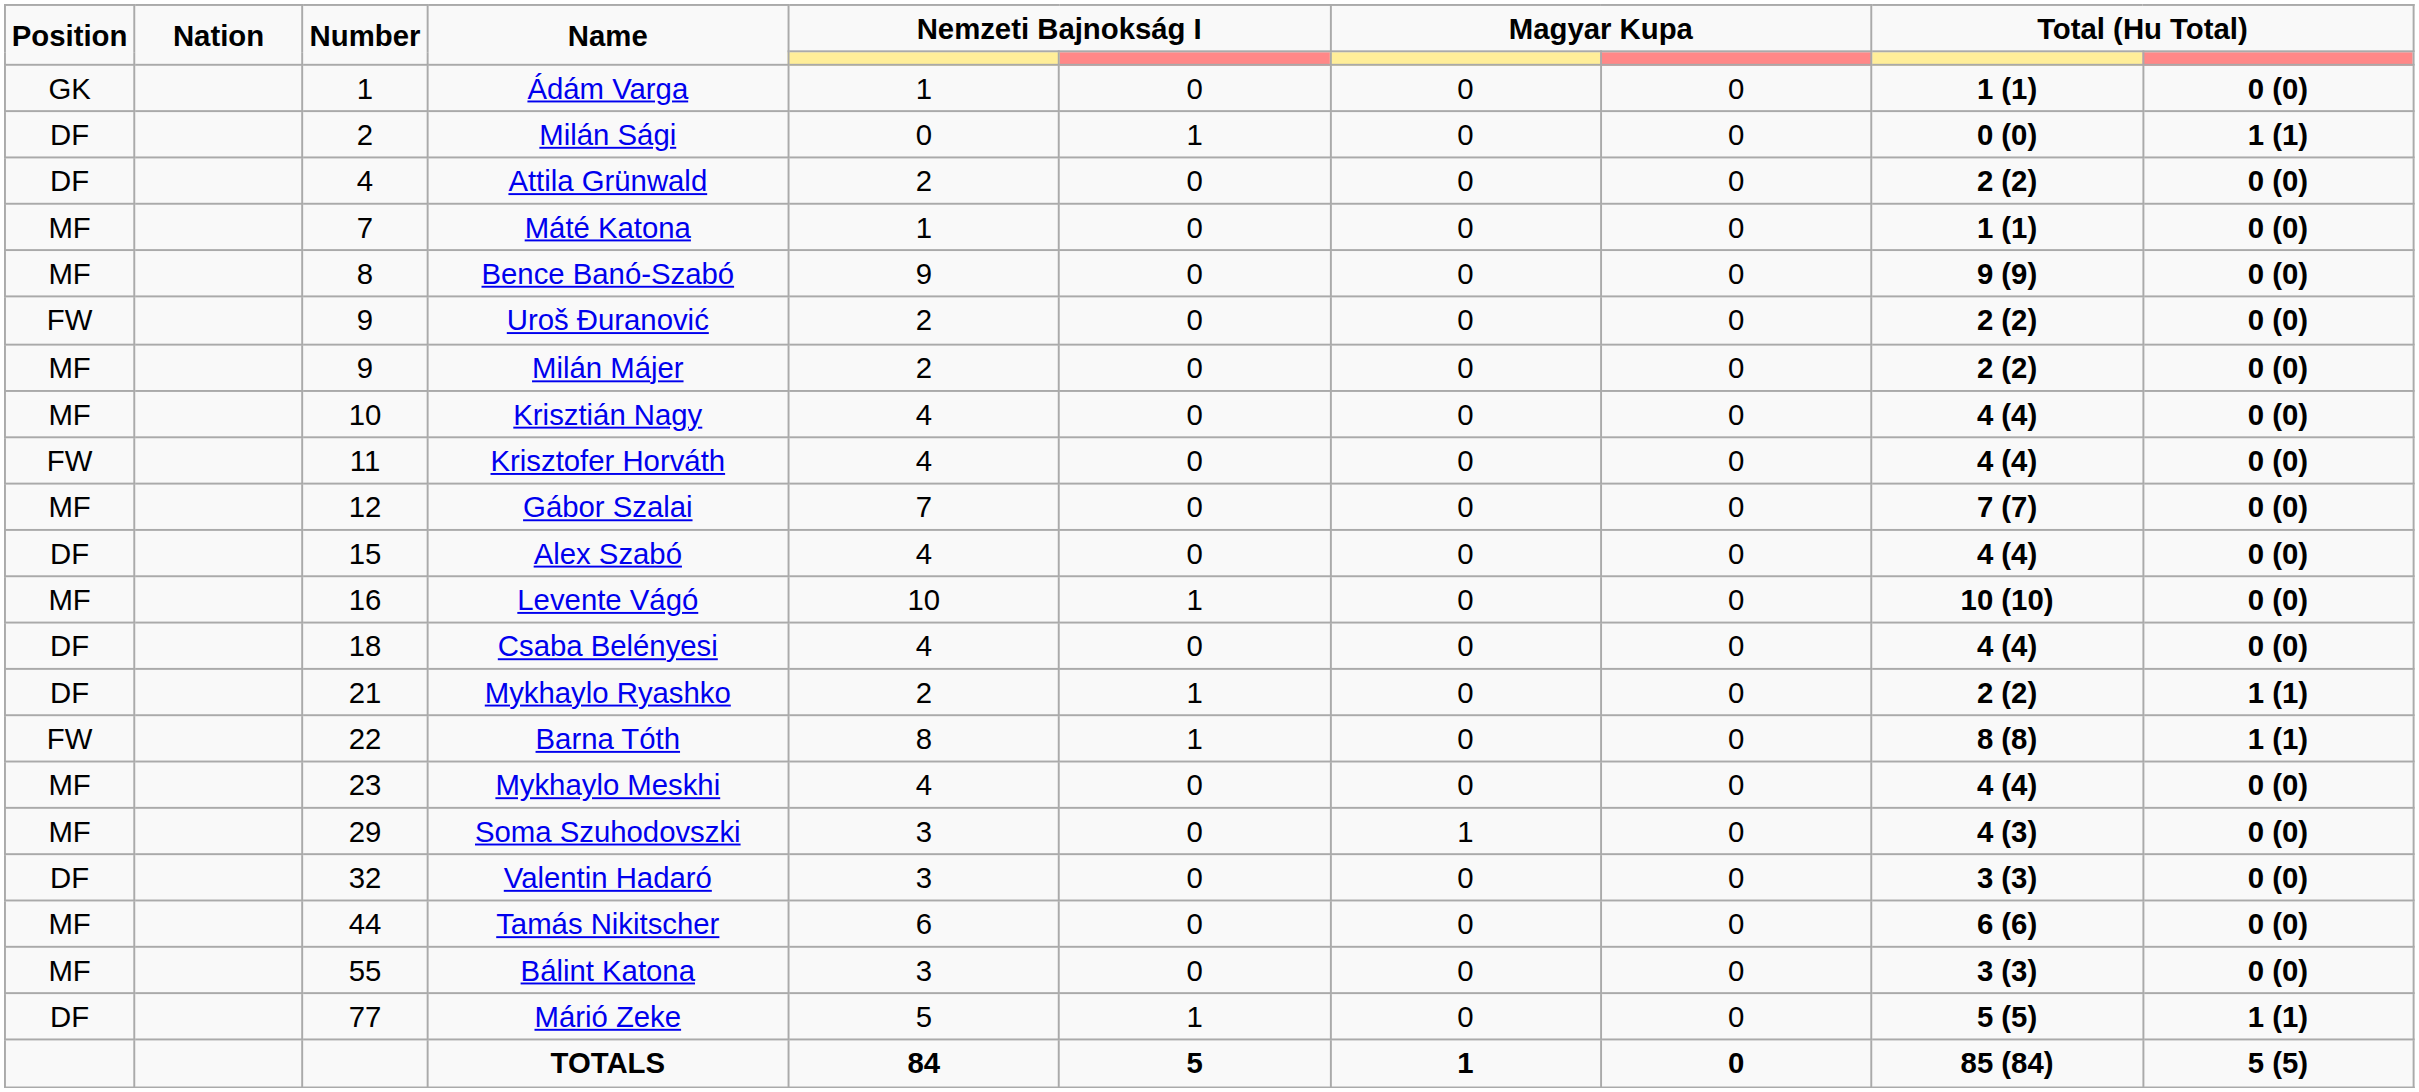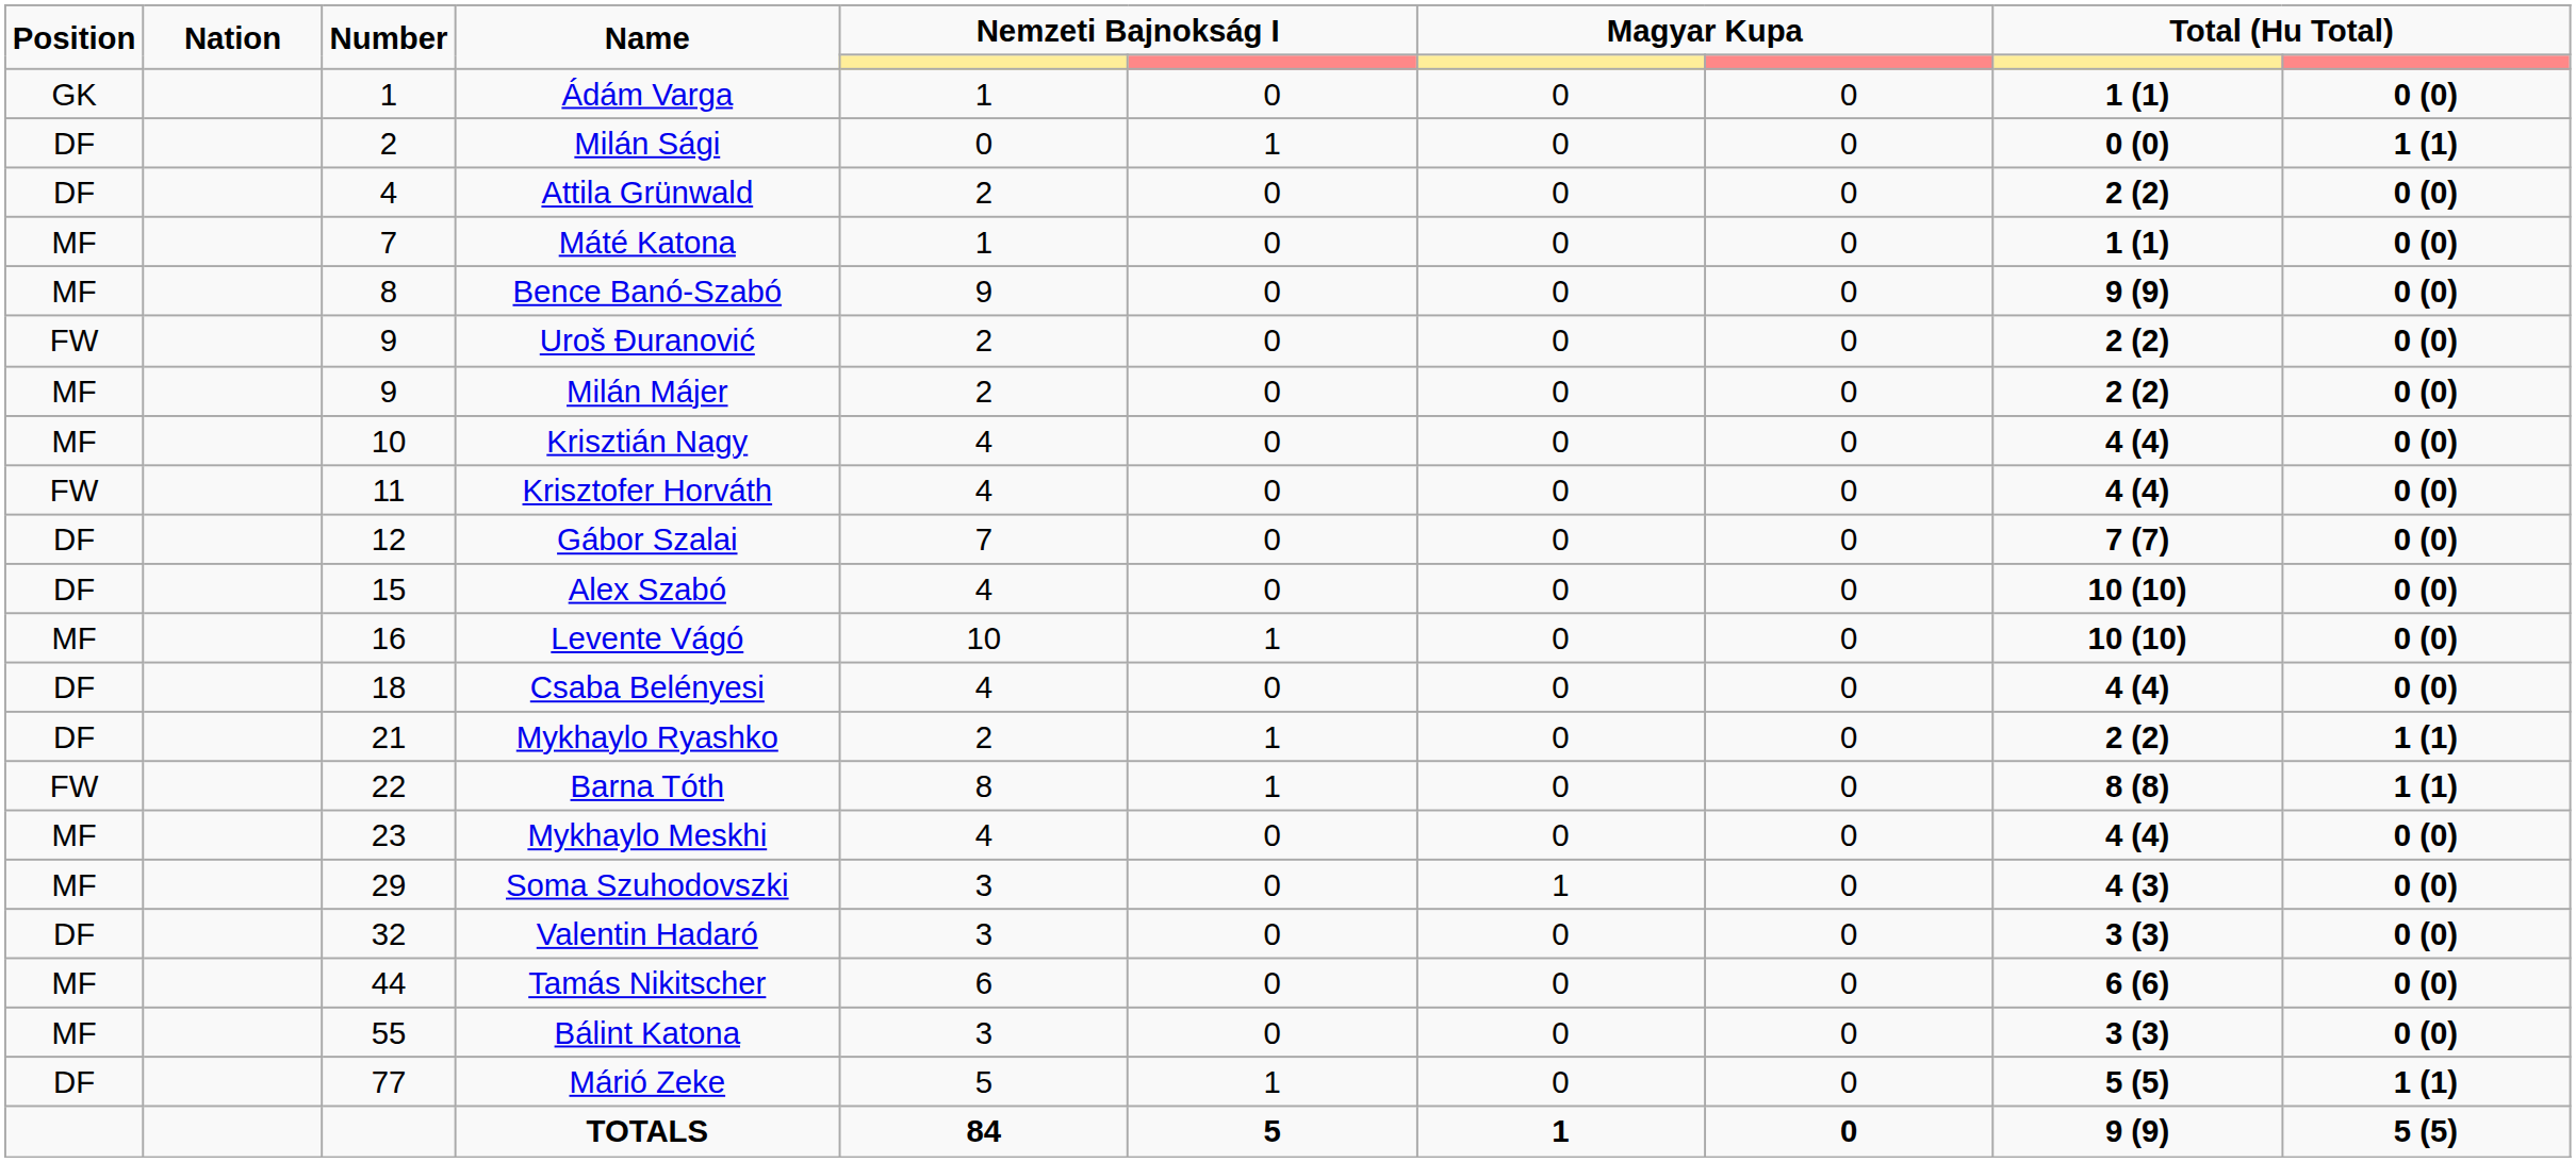Gábor Szalai | Position: MF -> DF
Alex Szabó | column 9: 4 (4) -> 10 (10)
TOTALS | column 9: 85 (84) -> 9 (9)
